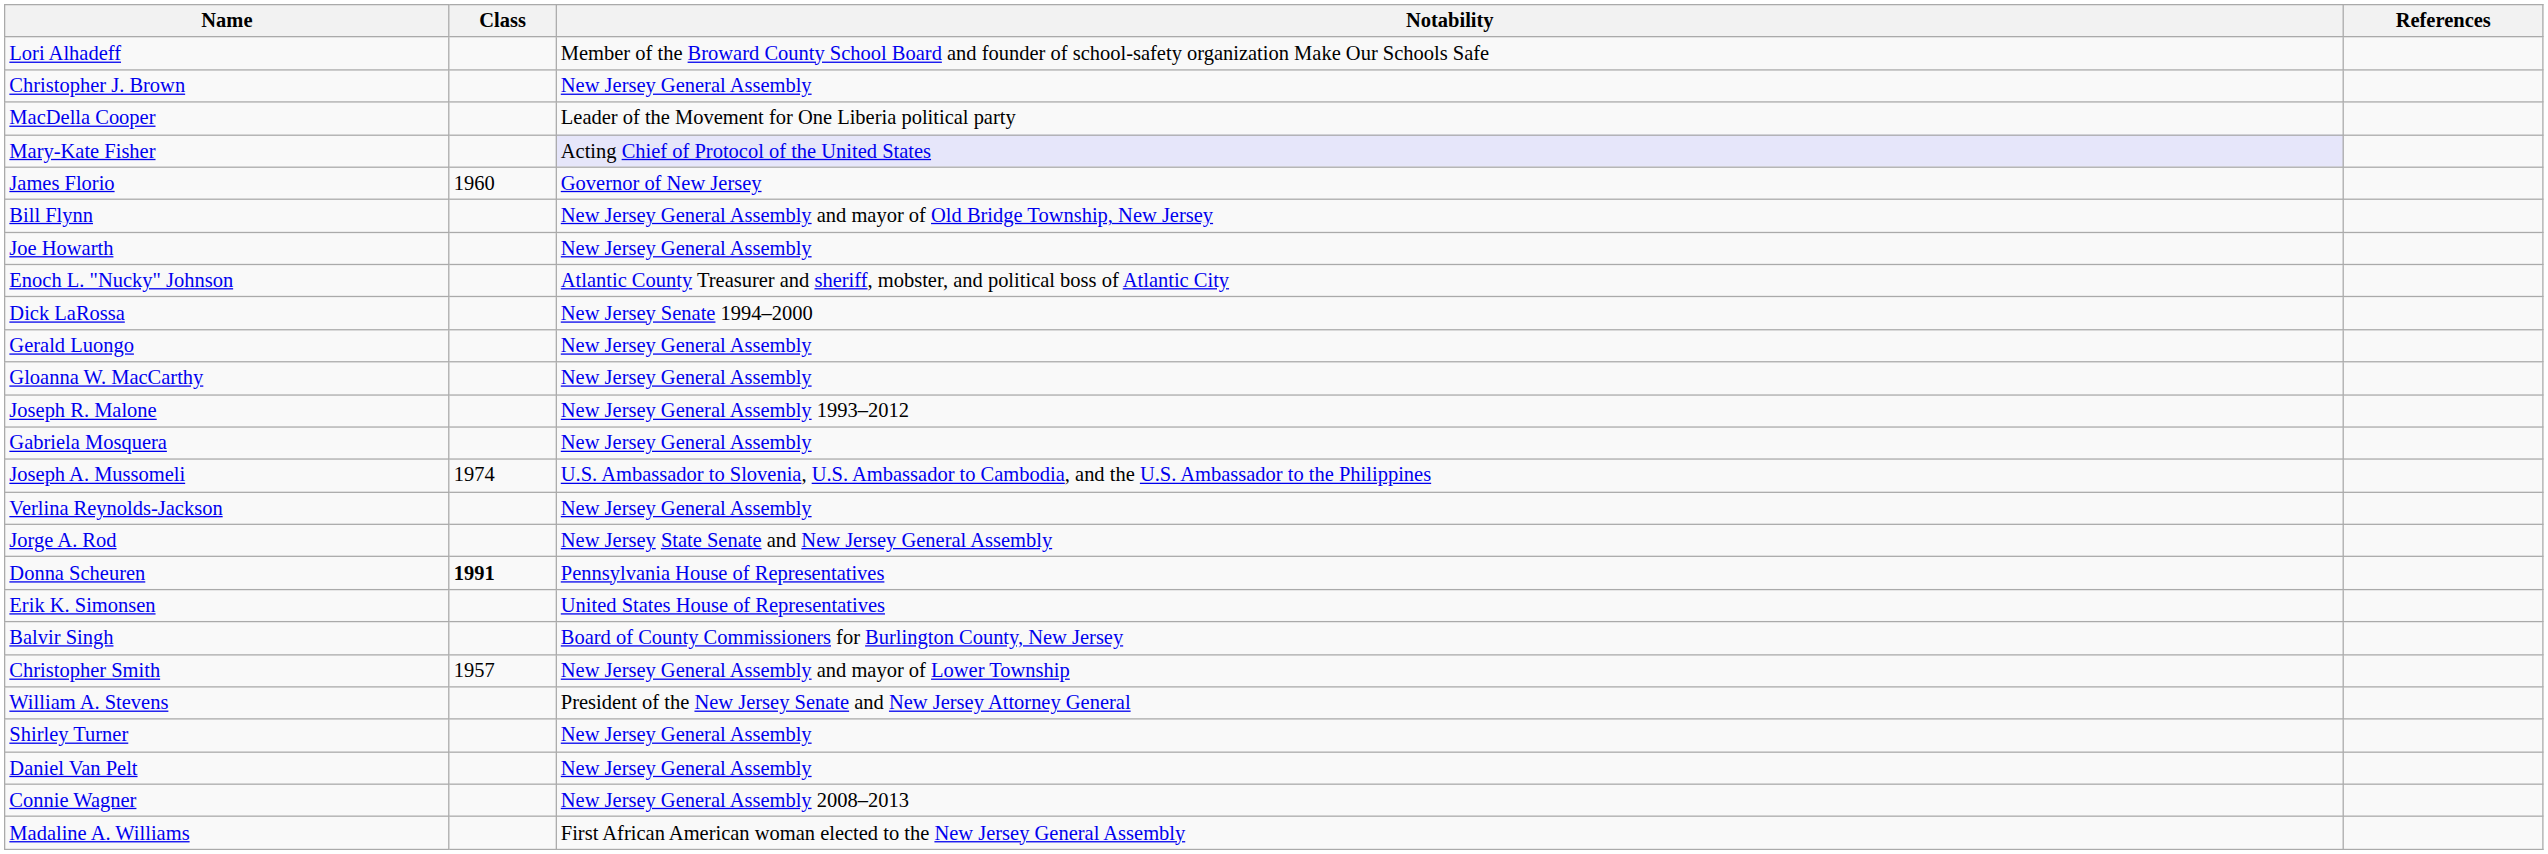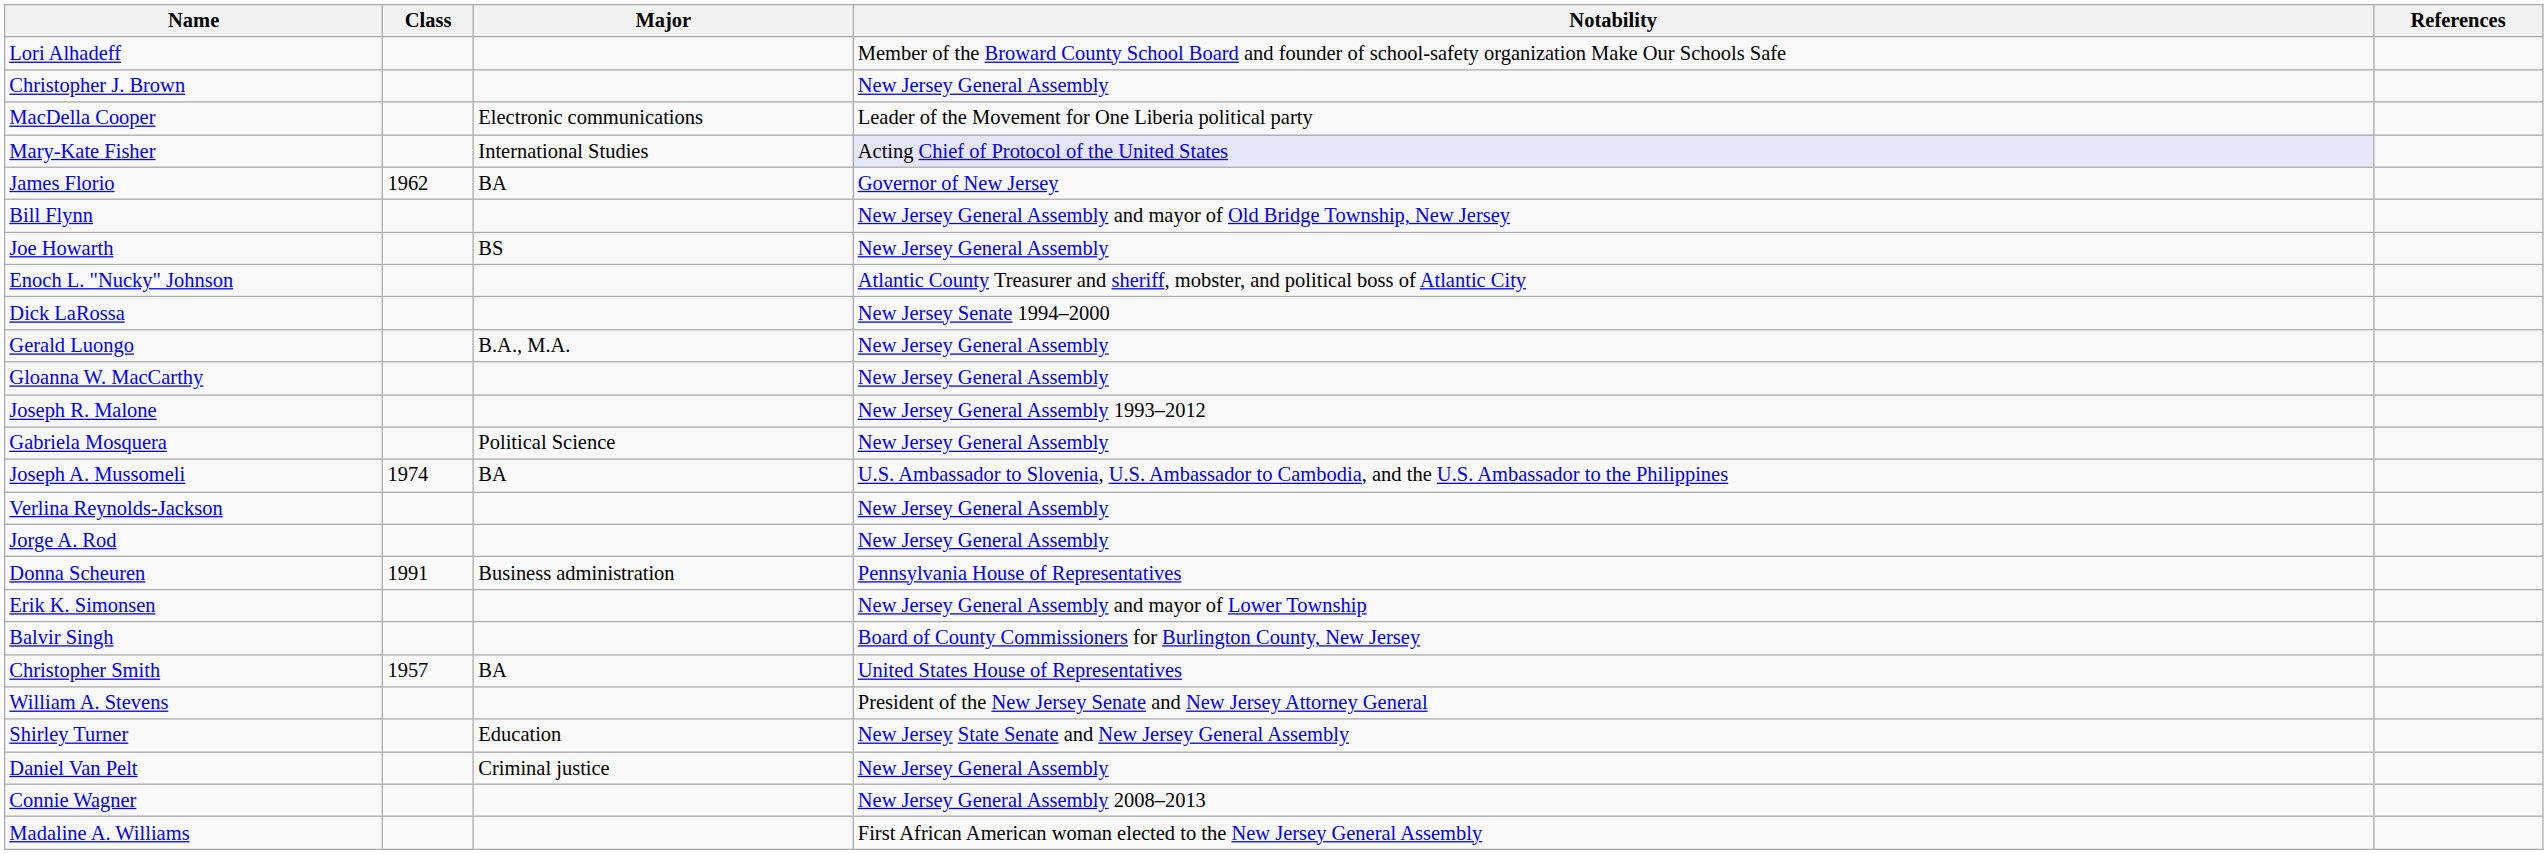+ column: Major | Electronic communications | International Studies | BA | BS | B.A., M.A. | Political Science | BA | Business administration | BA | Education | Criminal justice
James Florio | Class: 1960 -> 1962
Jorge A. Rod | Notability: New Jersey State Senate and New Jersey General Assembly -> New Jersey General Assembly
Donna Scheuren | Class: bold -> normal
Erik K. Simonsen | Notability: United States House of Representatives -> New Jersey General Assembly and mayor of Lower Township
Christopher Smith | Notability: New Jersey General Assembly and mayor of Lower Township -> United States House of Representatives
Shirley Turner | Notability: New Jersey General Assembly -> New Jersey State Senate and New Jersey General Assembly
